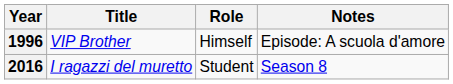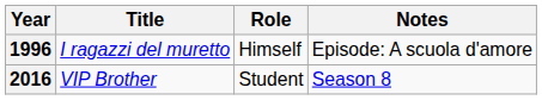1996 | Title: VIP Brother -> I ragazzi del muretto
2016 | Title: I ragazzi del muretto -> VIP Brother
